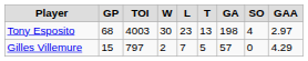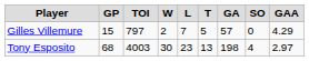rows swapped: Tony Esposito <-> Gilles Villemure
